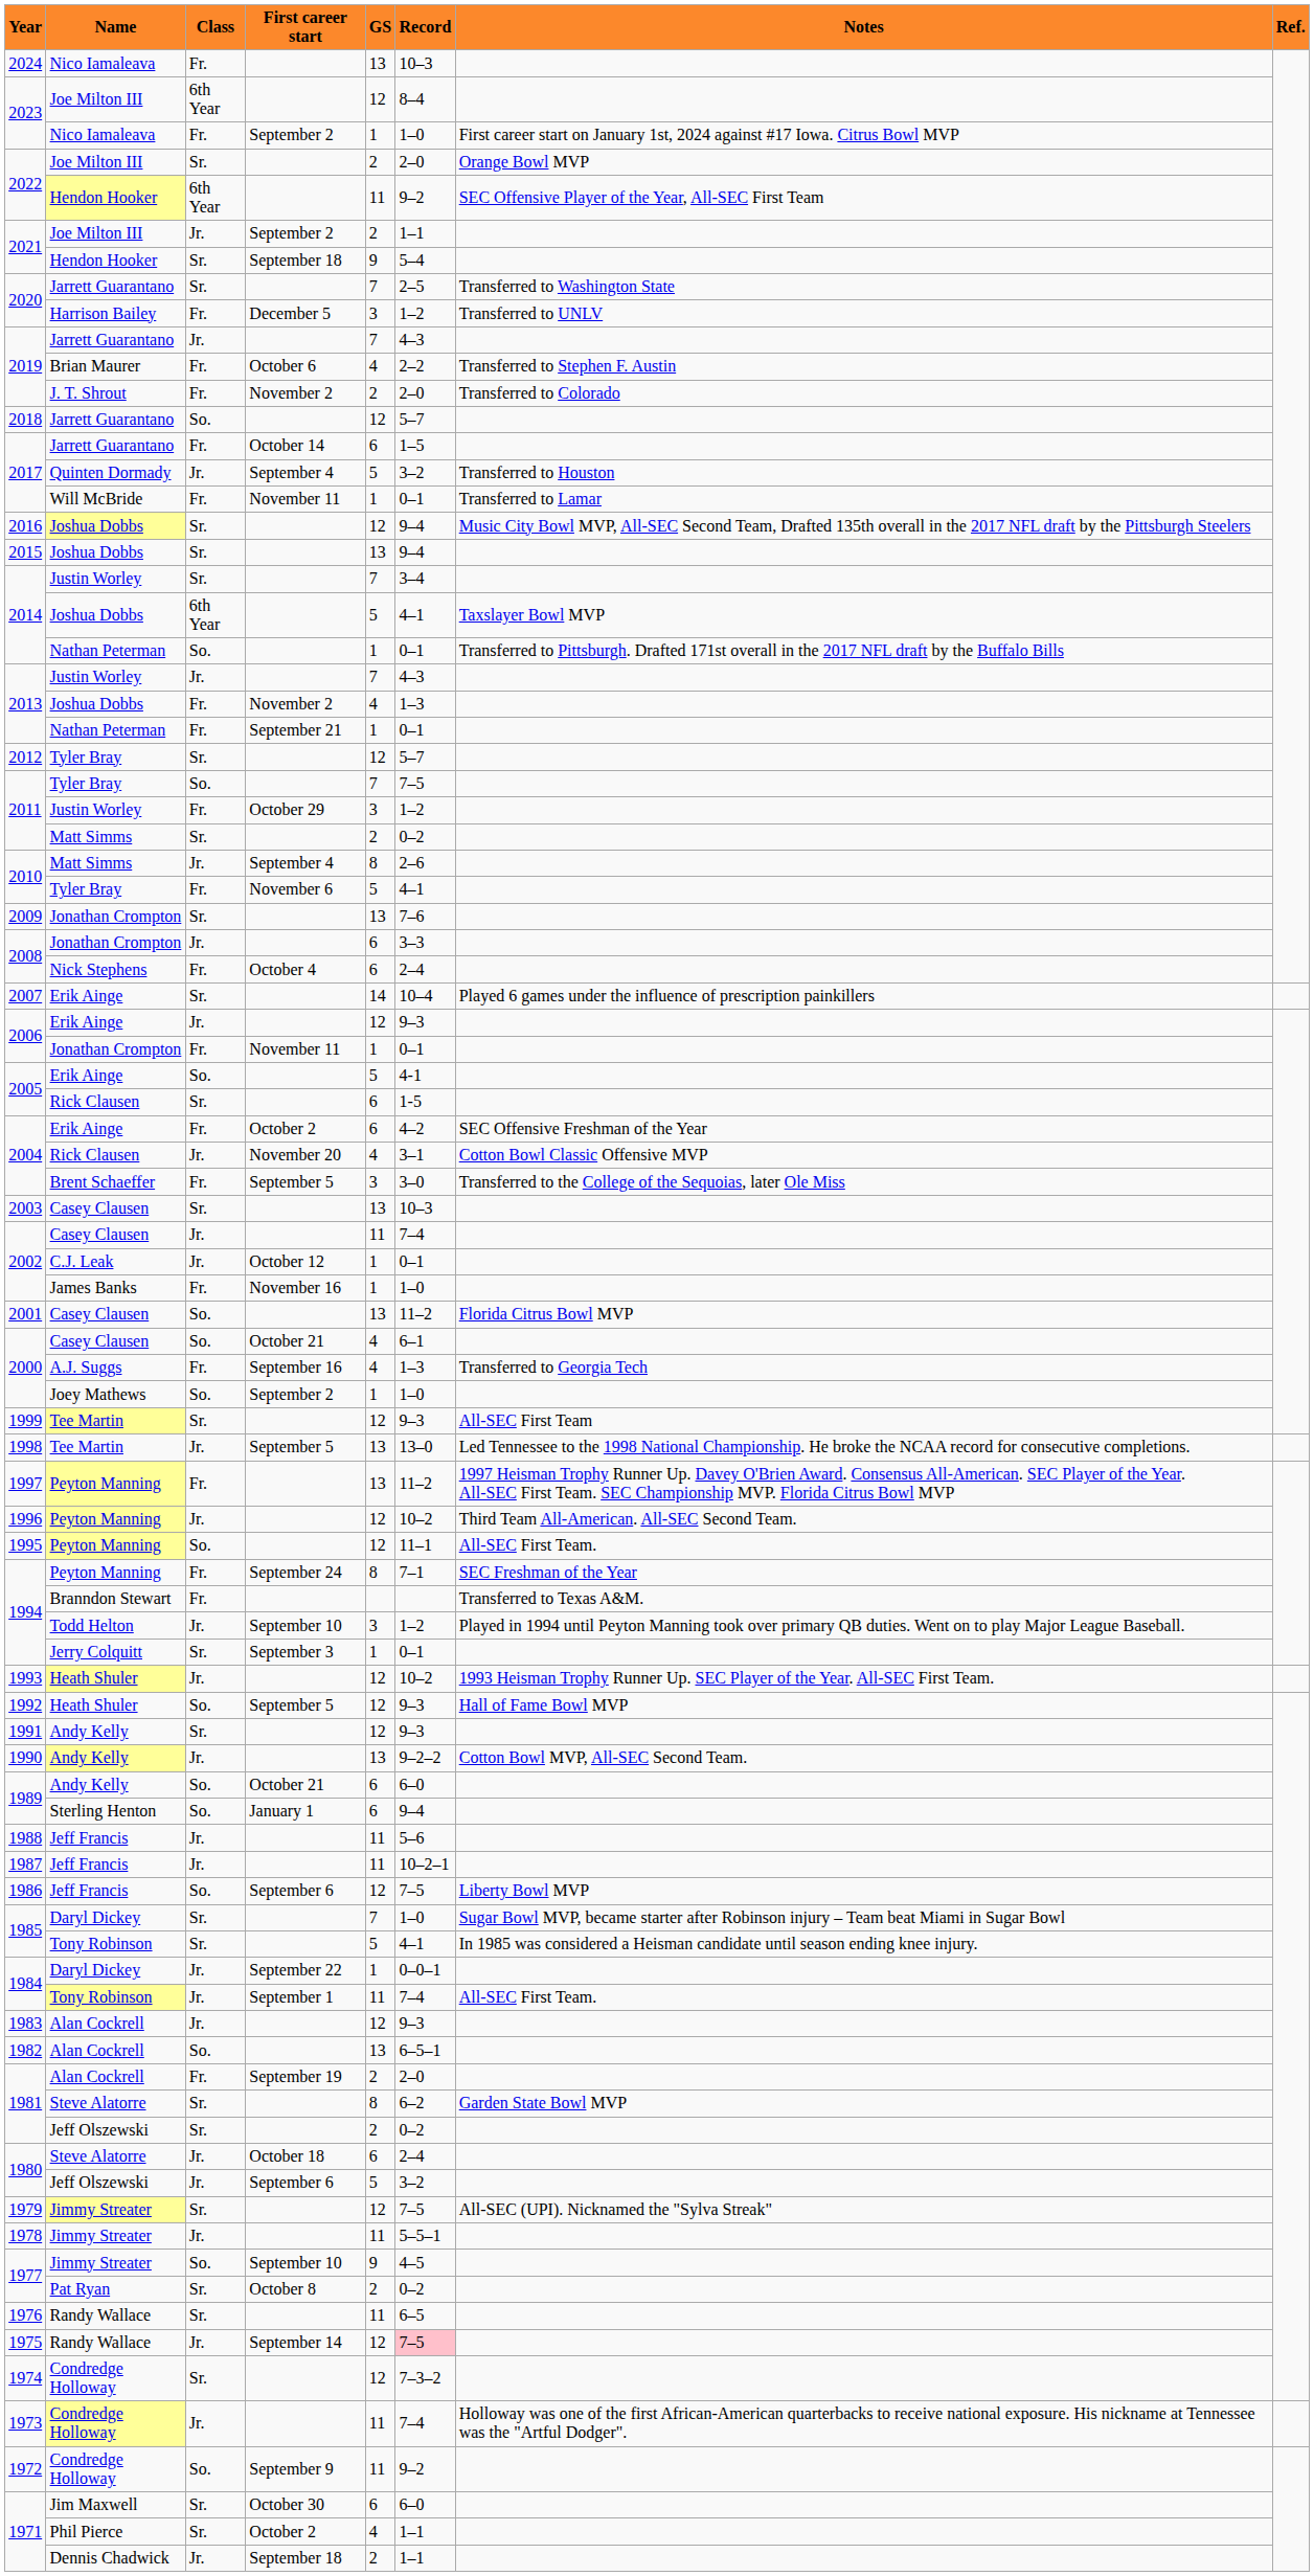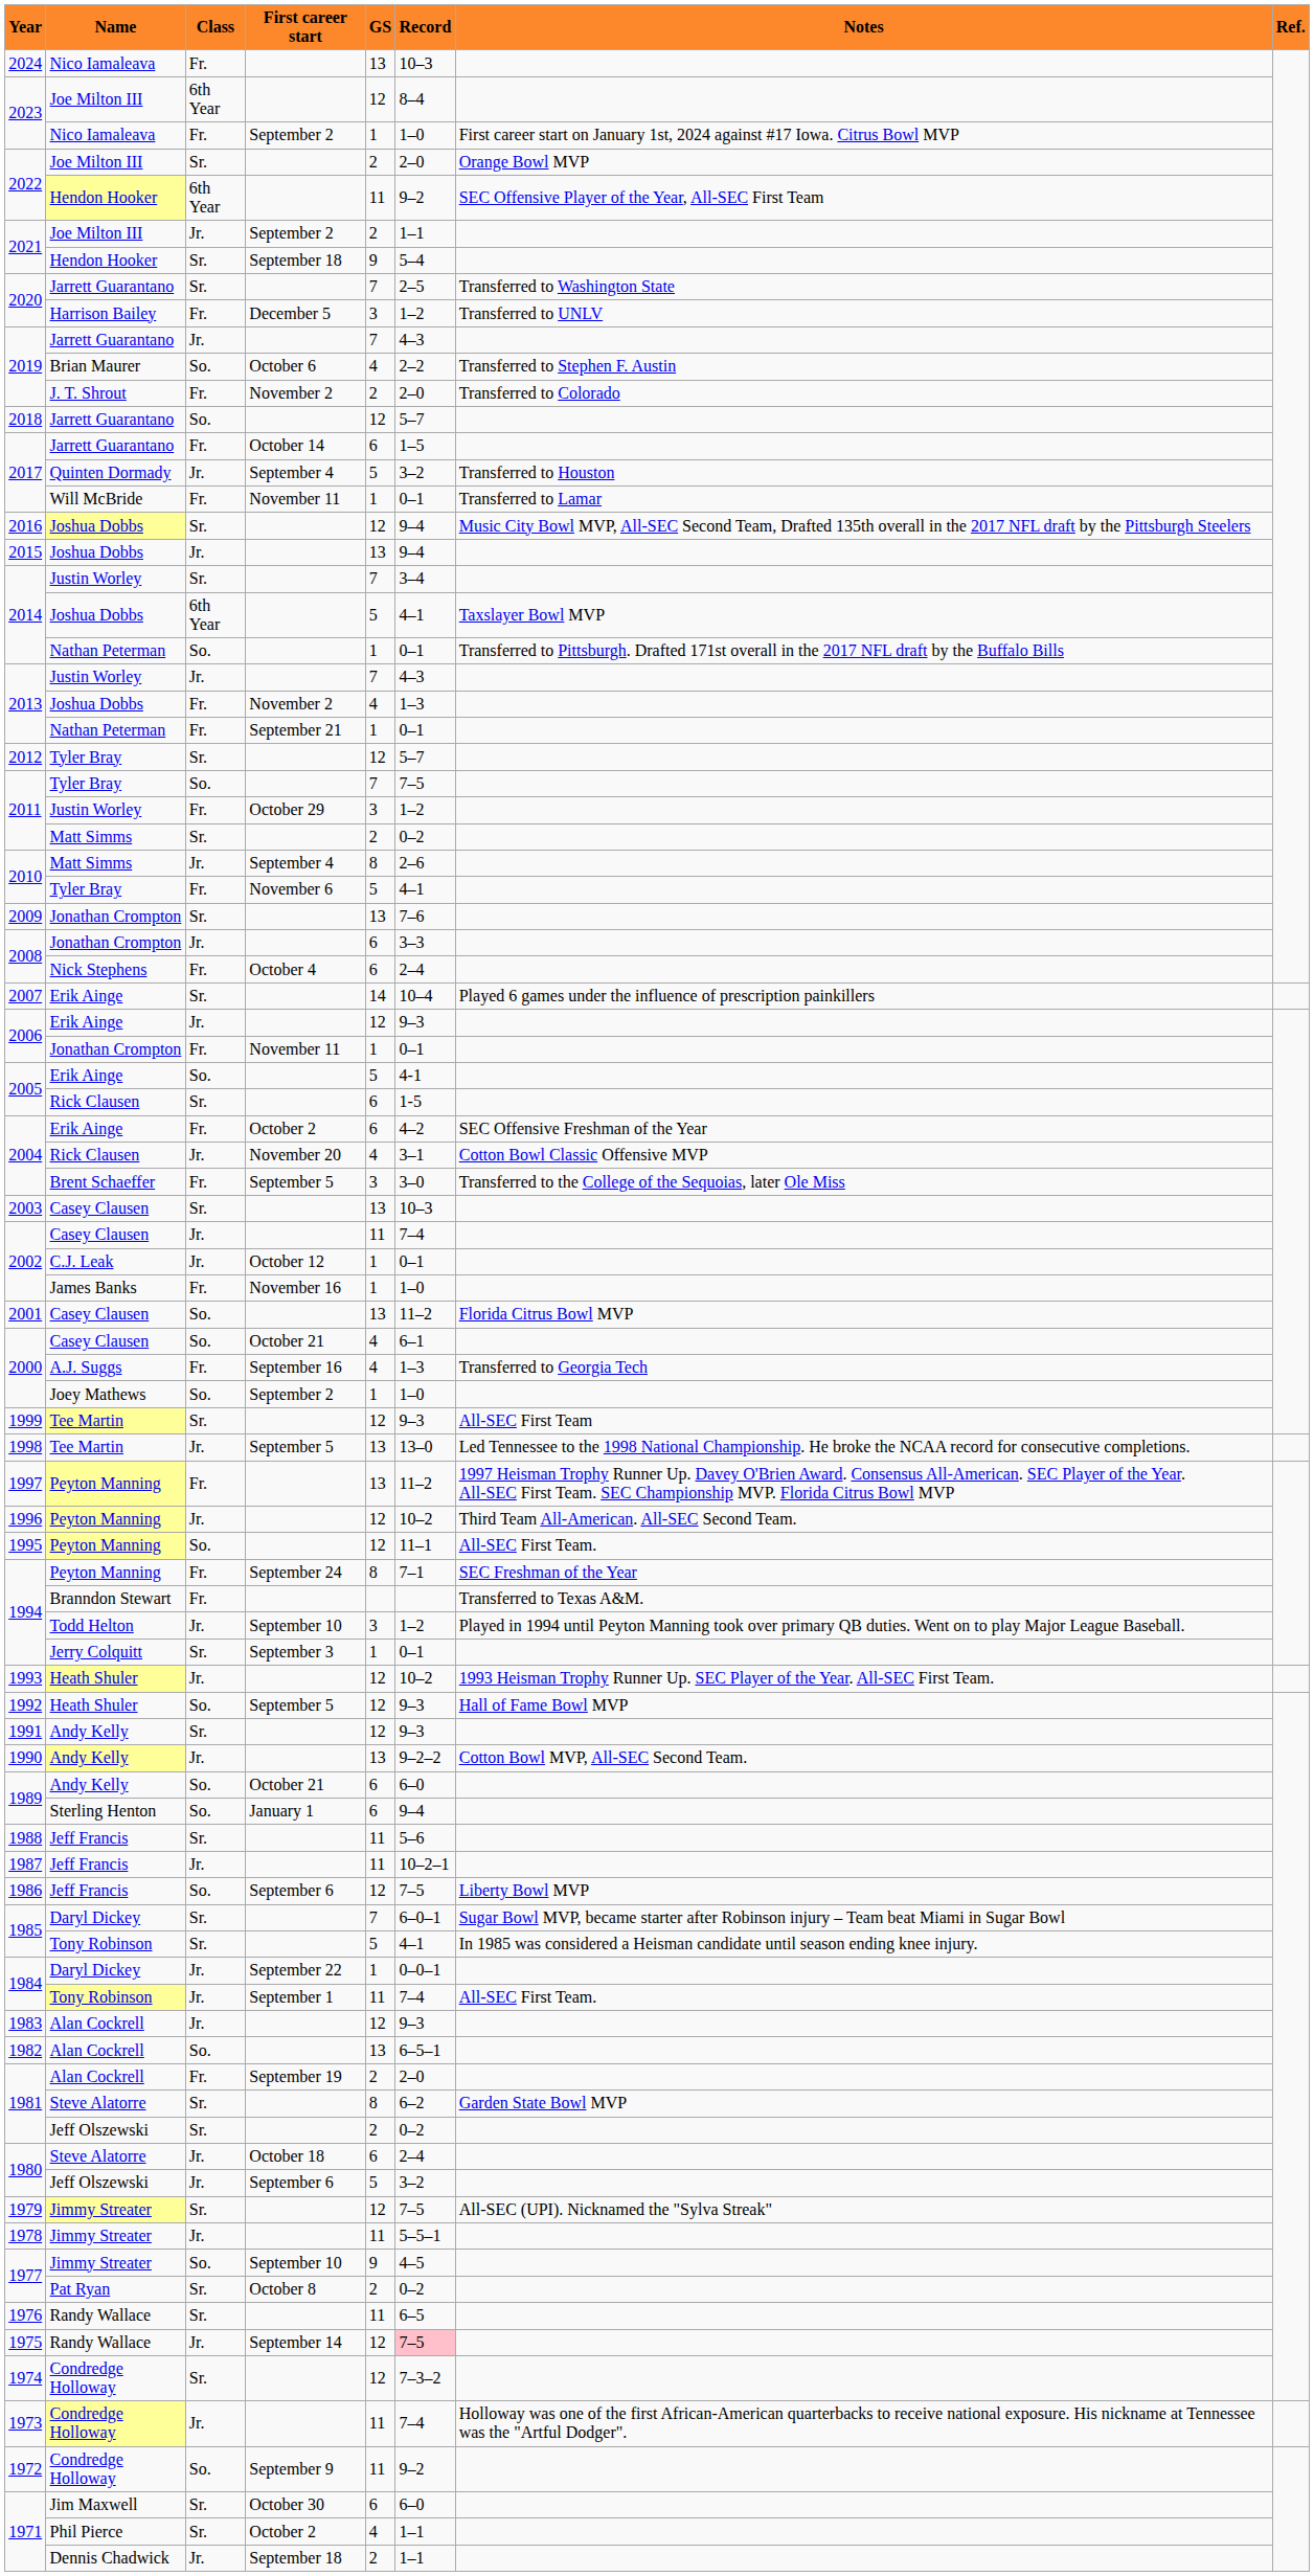2019 / Brian Maurer | Class: Fr. -> So.
2015 | Class: Sr. -> Jr.
1988 | Class: Jr. -> Sr.
1985 / Daryl Dickey | Record: 1–0 -> 6–0–1
